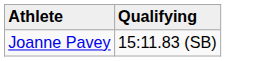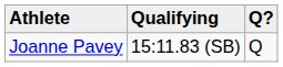+ column: Q? | Q
